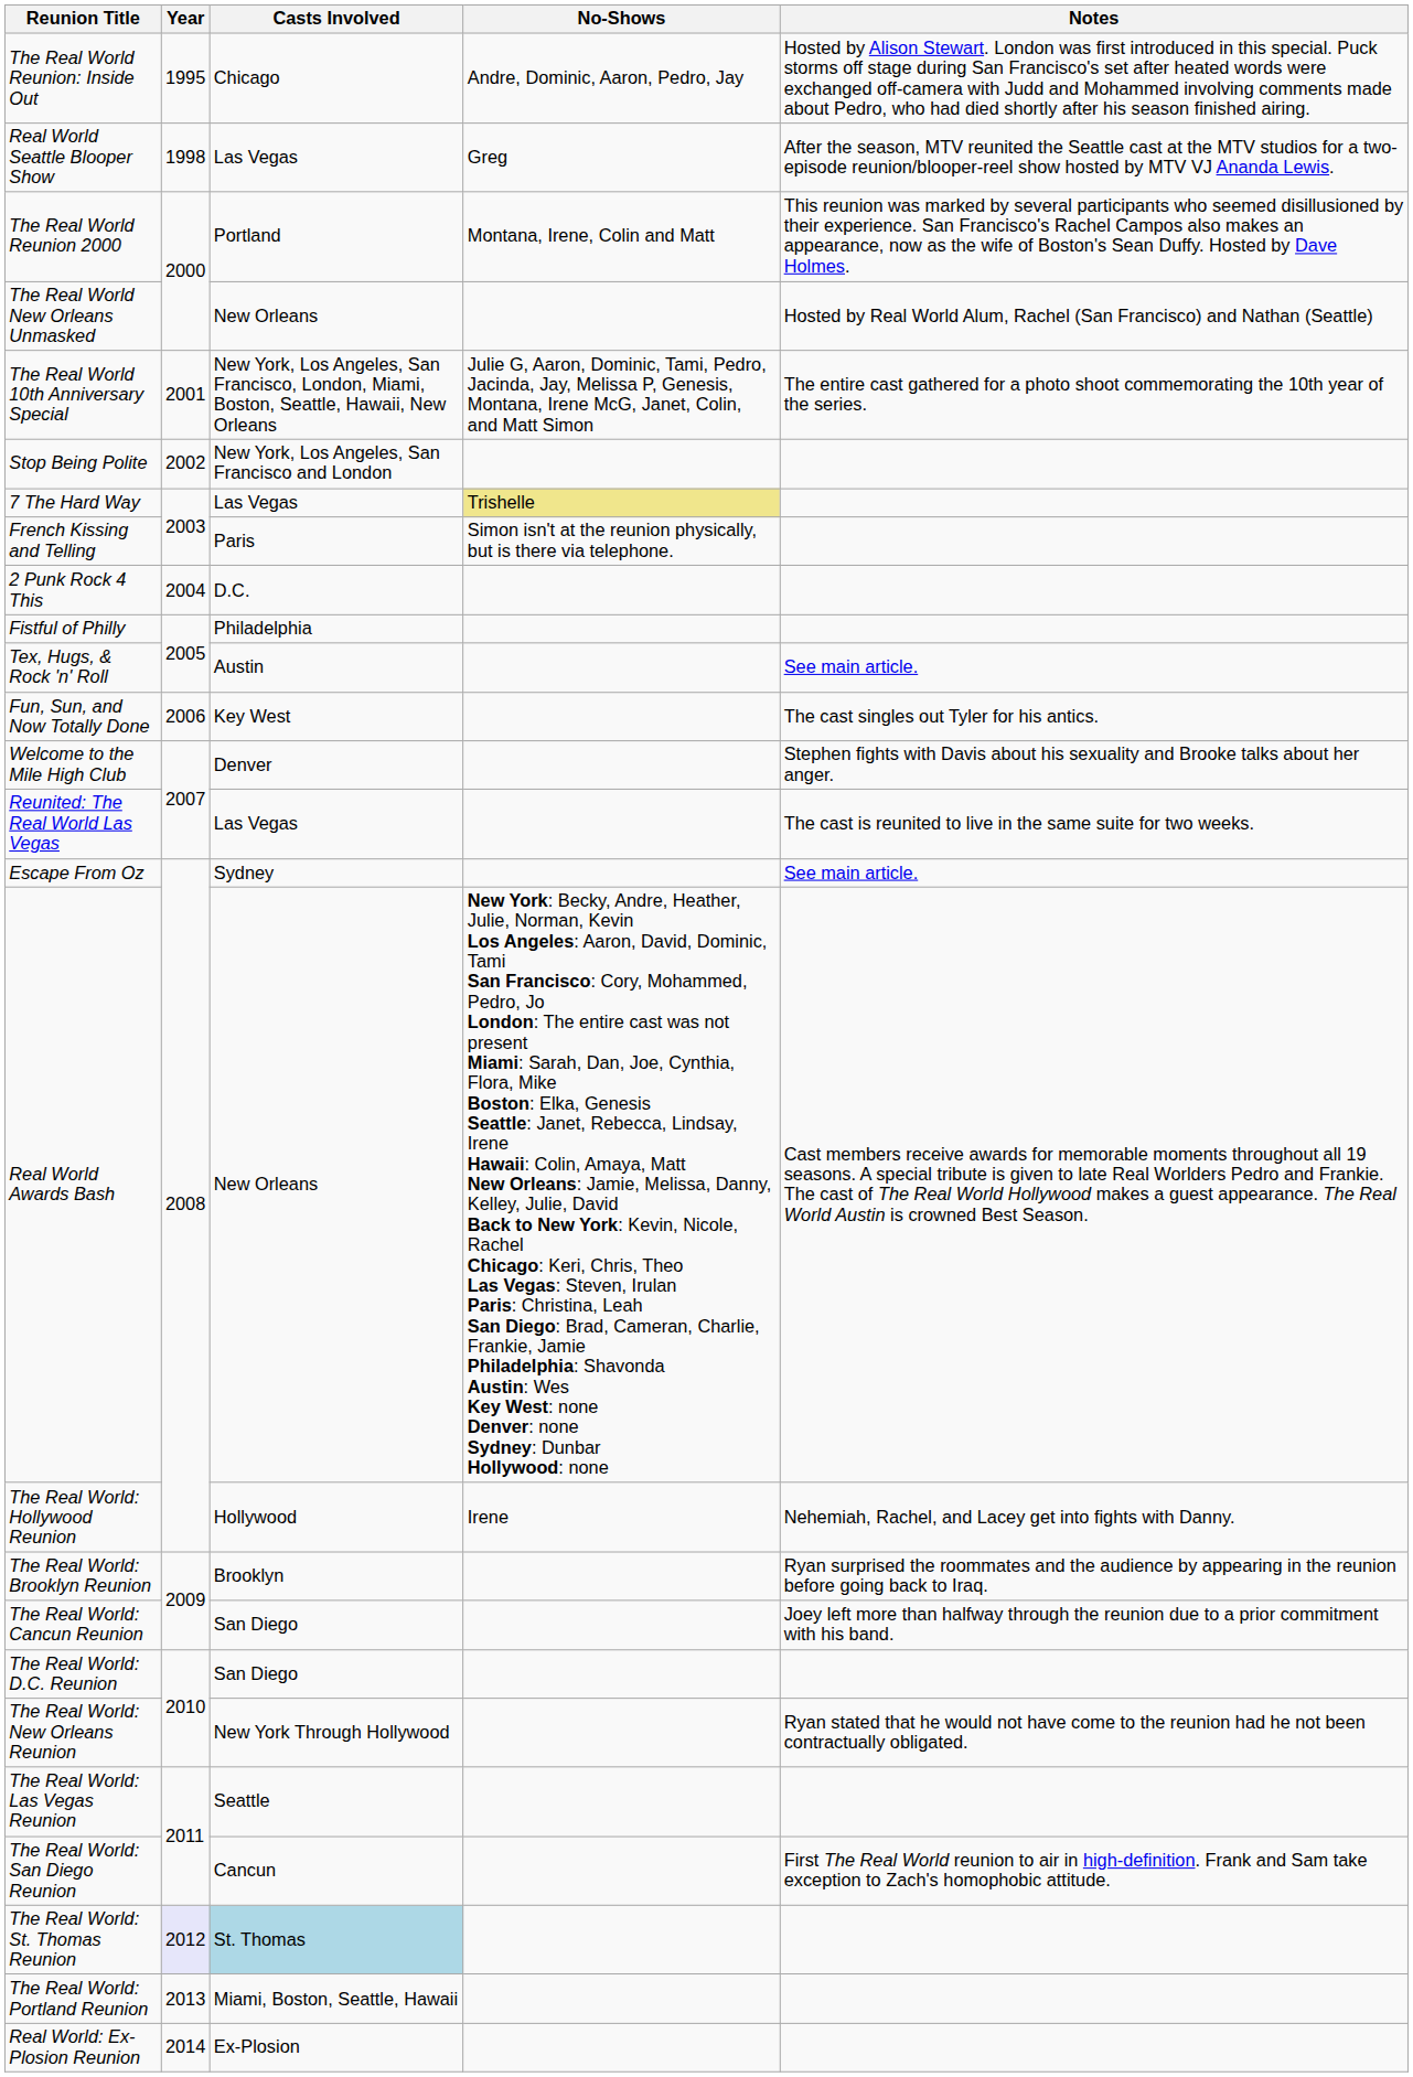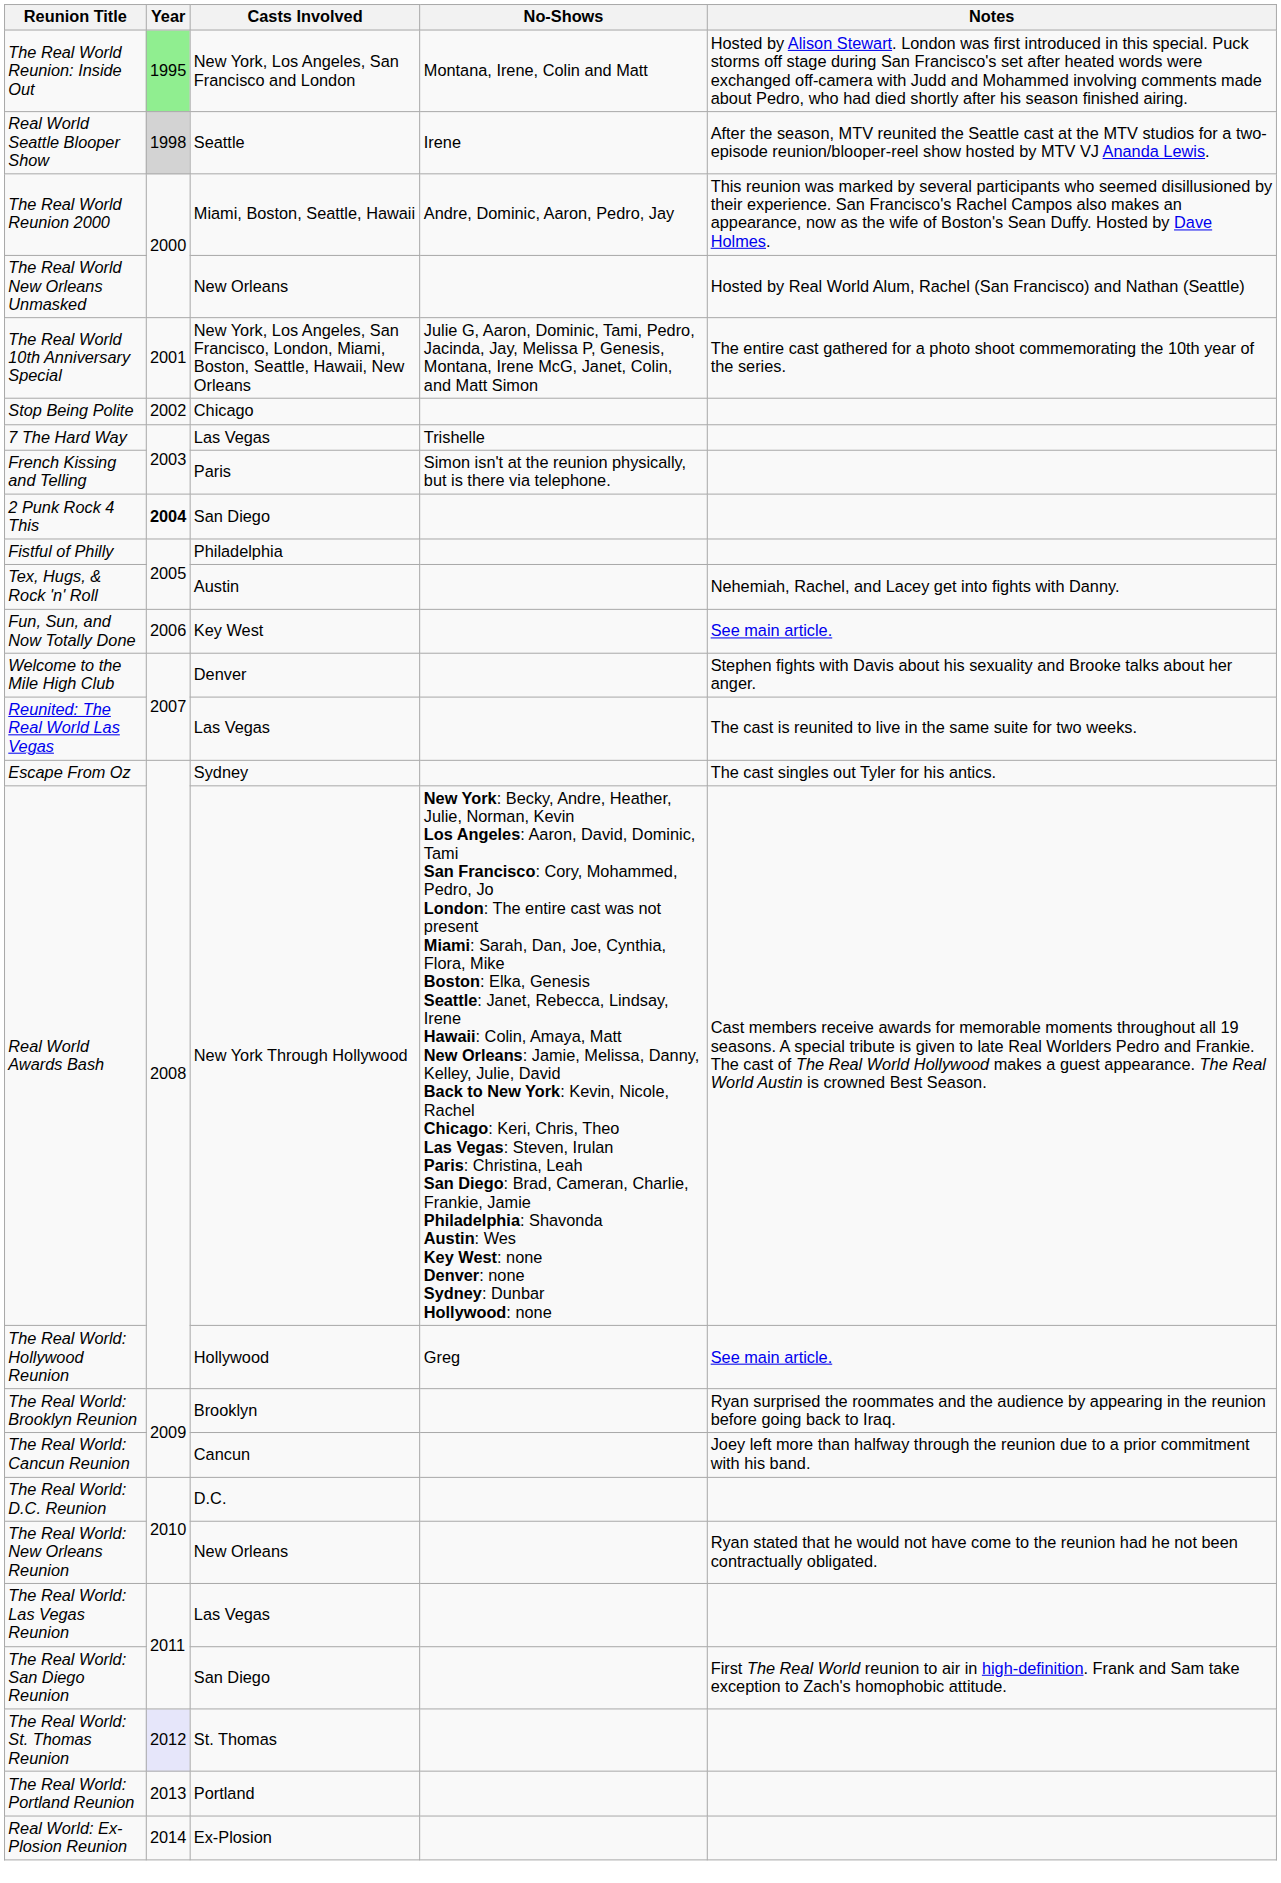The Real World Reunion: Inside Out | Year: no background -> lightgreen background
The Real World Reunion: Inside Out | Casts Involved: Chicago -> New York, Los Angeles, San Francisco and London
The Real World Reunion: Inside Out | No-Shows: Andre, Dominic, Aaron, Pedro, Jay -> Montana, Irene, Colin and Matt
Real World Seattle Blooper Show | Year: no background -> lightgrey background
Real World Seattle Blooper Show | Casts Involved: Las Vegas -> Seattle
Real World Seattle Blooper Show | No-Shows: Greg -> Irene
The Real World Reunion 2000 | Casts Involved: Portland -> Miami, Boston, Seattle, Hawaii
The Real World Reunion 2000 | No-Shows: Montana, Irene, Colin and Matt -> Andre, Dominic, Aaron, Pedro, Jay
Stop Being Polite | Casts Involved: New York, Los Angeles, San Francisco and London -> Chicago
7 The Hard Way | No-Shows: khaki background -> no background
2 Punk Rock 4 This | Year: normal -> bold
2 Punk Rock 4 This | Casts Involved: D.C. -> San Diego
Tex, Hugs, & Rock 'n' Roll | Notes: See main article. -> Nehemiah, Rachel, and Lacey get into fights with Danny.
Fun, Sun, and Now Totally Done | Notes: The cast singles out Tyler for his antics. -> See main article.
Escape From Oz | Notes: See main article. -> The cast singles out Tyler for his antics.
Real World Awards Bash | Casts Involved: New Orleans -> New York Through Hollywood
The Real World: Hollywood Reunion | No-Shows: Irene -> Greg
The Real World: Hollywood Reunion | Notes: Nehemiah, Rachel, and Lacey get into fights with Danny. -> See main article.
The Real World: Cancun Reunion | Casts Involved: San Diego -> Cancun
The Real World: D.C. Reunion | Casts Involved: San Diego -> D.C.
The Real World: New Orleans Reunion | Casts Involved: New York Through Hollywood -> New Orleans
The Real World: Las Vegas Reunion | Casts Involved: Seattle -> Las Vegas
The Real World: San Diego Reunion | Casts Involved: Cancun -> San Diego
The Real World: St. Thomas Reunion | Casts Involved: lightblue background -> no background
The Real World: Portland Reunion | Casts Involved: Miami, Boston, Seattle, Hawaii -> Portland
